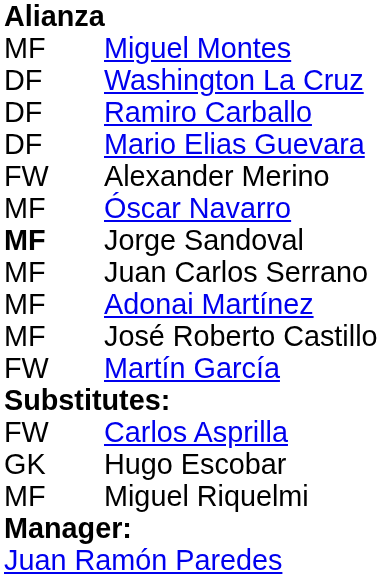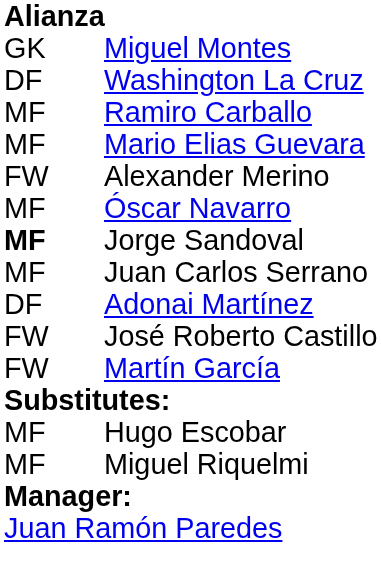Miguel Montes | column 1: MF -> GK
Ramiro Carballo | column 1: DF -> MF
Mario Elias Guevara | column 1: DF -> MF
Adonai Martínez | column 1: MF -> DF
José Roberto Castillo | column 1: MF -> FW
- row: FW | Carlos Asprilla
Hugo Escobar | column 1: GK -> MF
